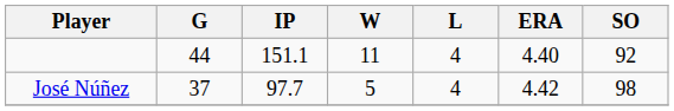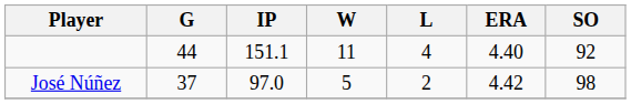José Núñez | IP: 97.7 -> 97.0
José Núñez | L: 4 -> 2
